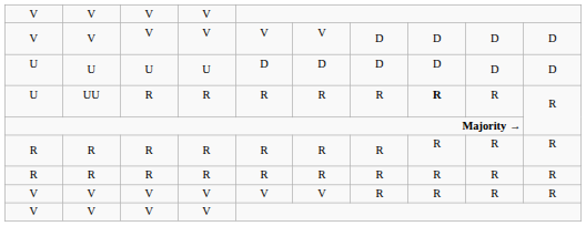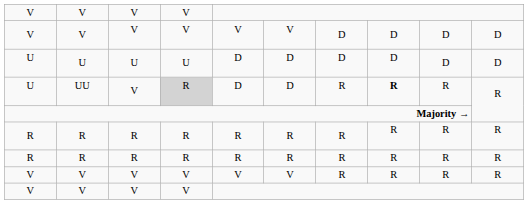UU | column 3: R -> V
UU | column 4: no background -> lightgrey background
UU | column 5: R -> D
UU | column 6: R -> D
